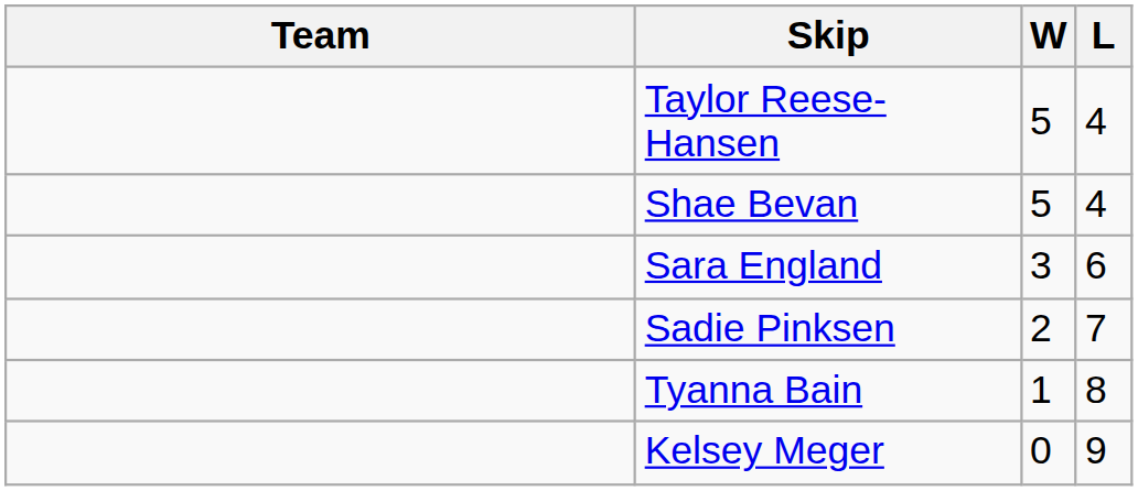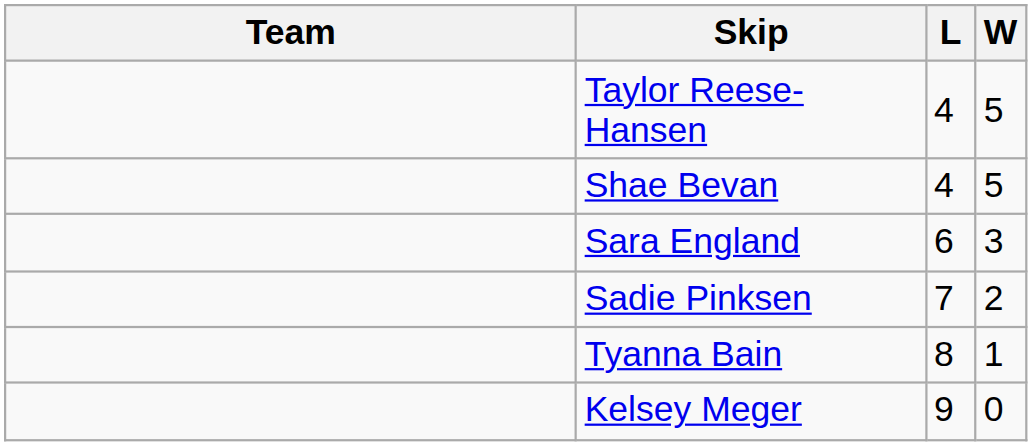columns swapped: W <-> L
